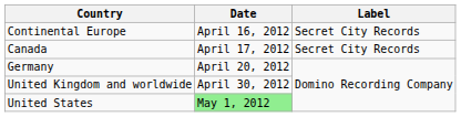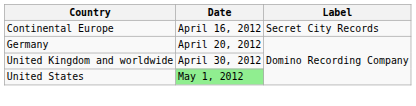- row: Canada | April 17, 2012 | Secret City Records
